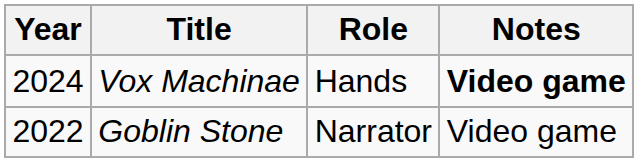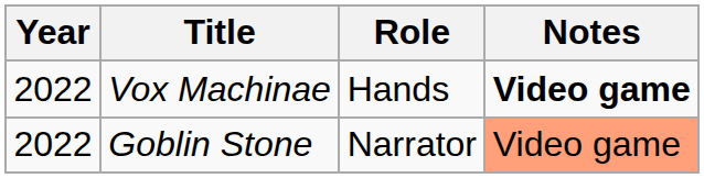Vox Machinae | Year: 2024 -> 2022
Goblin Stone | Notes: no background -> lightsalmon background
